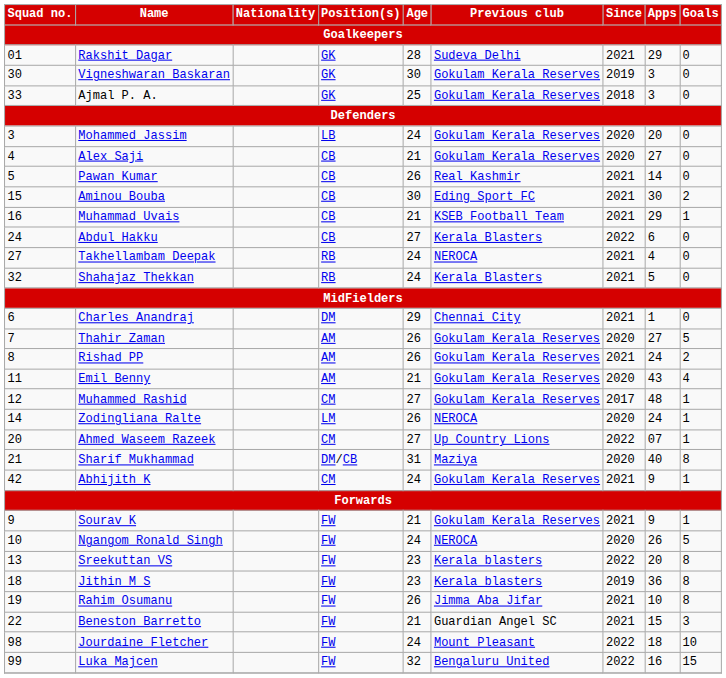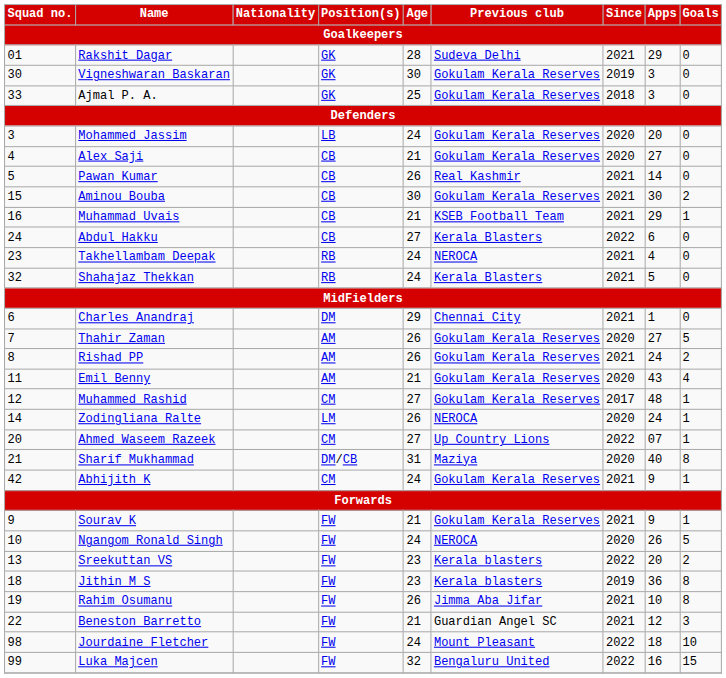Aminou Bouba | Previous club: Eding Sport FC -> Gokulam Kerala Reserves
Takhellambam Deepak | Squad no.: 27 -> 23
Sreekuttan VS | Goals: 8 -> 2
Beneston Barretto | Apps: 15 -> 12
